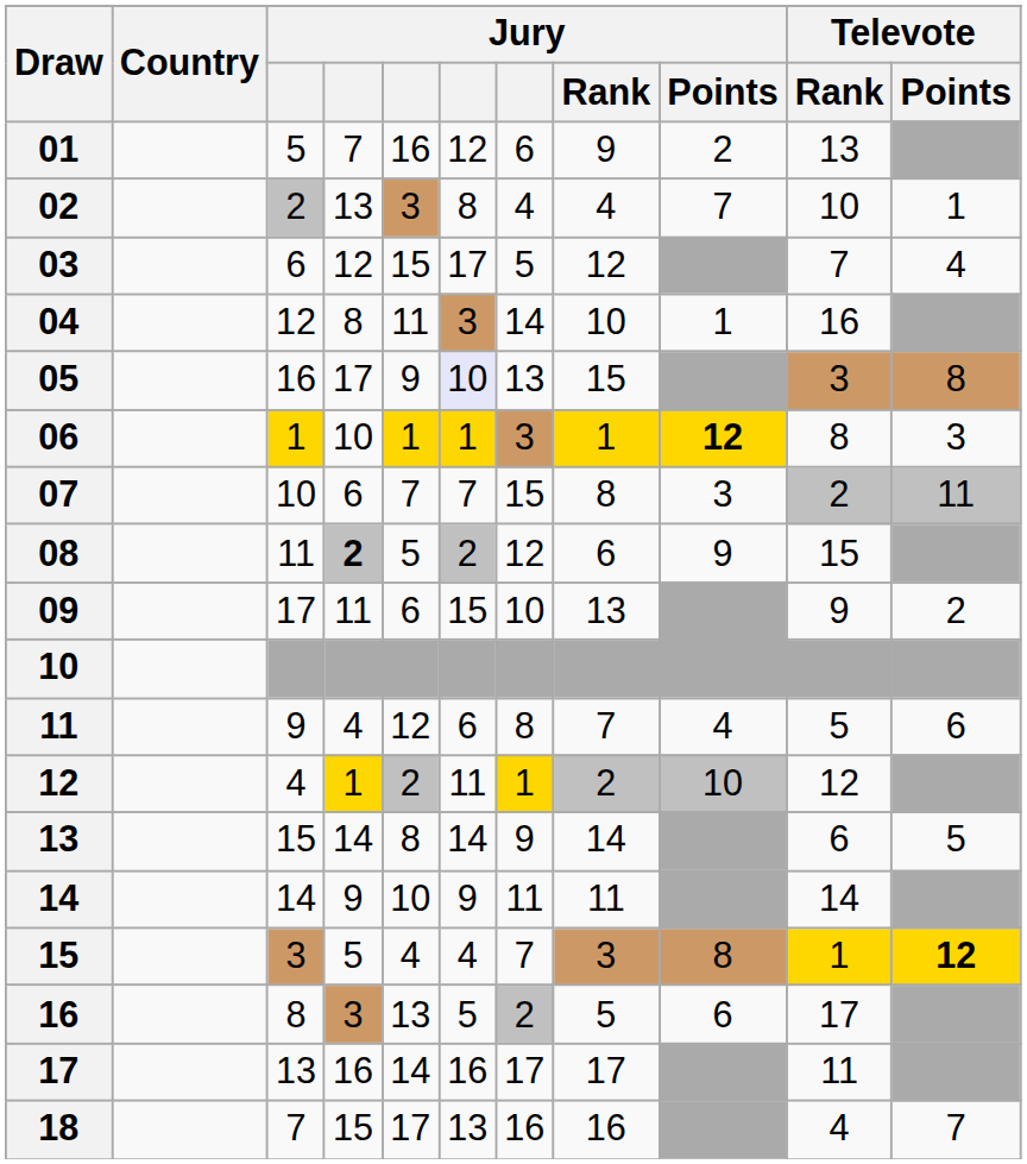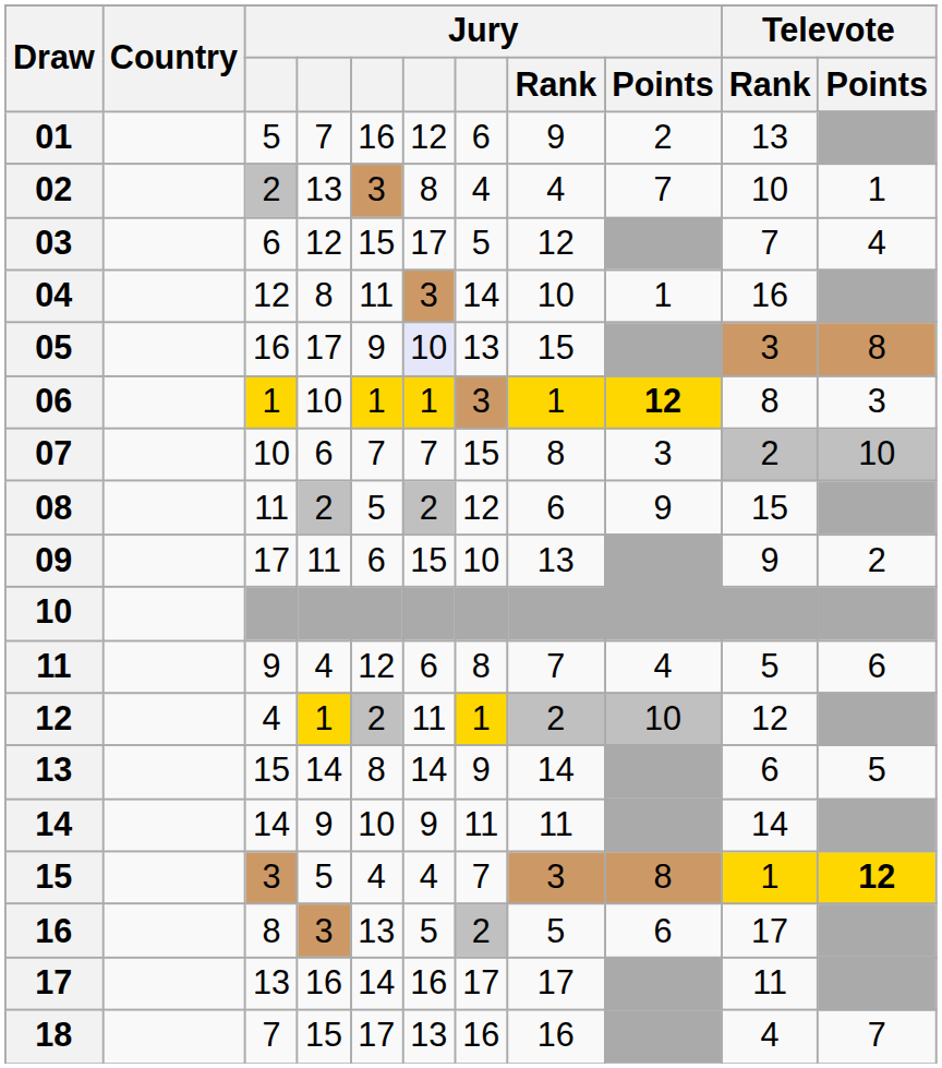07 | Televote / Points: 11 -> 10
08 | column 4: bold -> normal
